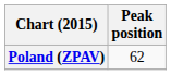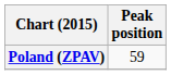Poland (ZPAV) | Peak position: 62 -> 59
